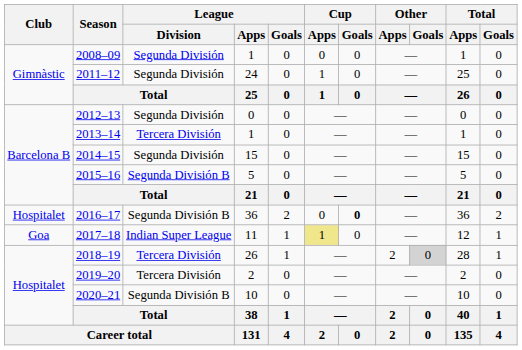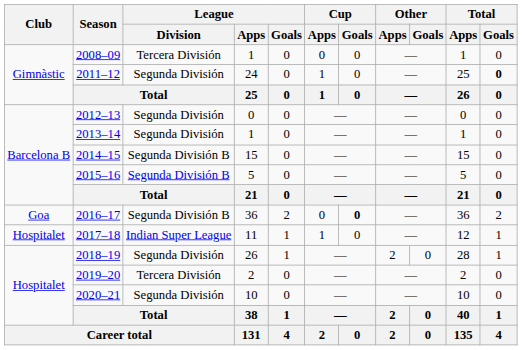2008–09 | League / Division: Segunda División -> Tercera División
2011–12 | Total / Goals: normal -> bold
2013–14 | League / Division: Tercera División -> Segunda División
2014–15 | League / Division: Segunda División -> Segunda División B
2016–17 | Club: Hospitalet -> Goa
2017–18 | Club: Goa -> Hospitalet
2017–18 | Cup / Apps: khaki background -> no background
2018–19 | League / Division: Tercera División -> Segunda División
2018–19 | Other / Goals: lightgrey background -> no background
2020–21 | League / Division: Segunda División B -> Segunda División
